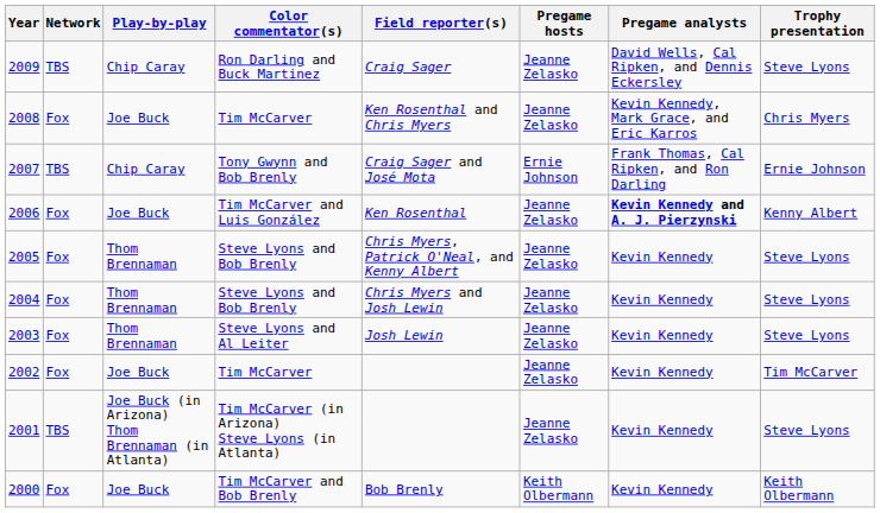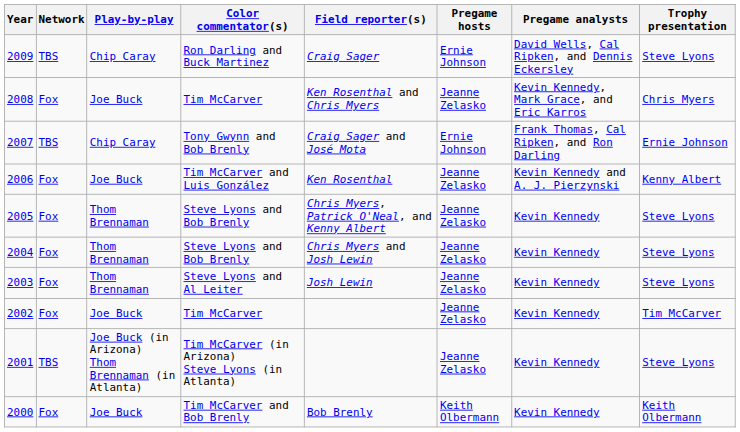2009 | Pregame hosts: Jeanne Zelasko -> Ernie Johnson
2006 | Pregame analysts: bold -> normal
